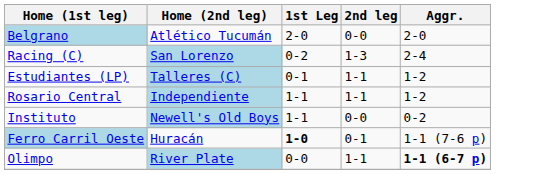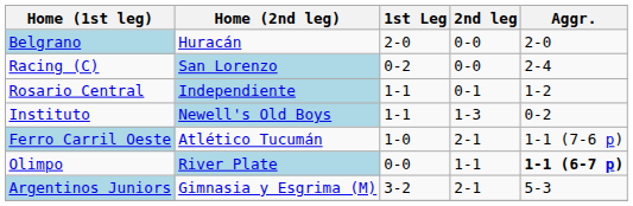Belgrano | Home (2nd leg): Atlético Tucumán -> Huracán
Racing (C) | 2nd leg: 1-3 -> 0-0
- row: Estudiantes (LP) | Talleres (C) | 0-1 | 1-1 | 1-2
Rosario Central | 2nd leg: 1-1 -> 0-1
Instituto | 2nd leg: 0-0 -> 1-3
Ferro Carril Oeste | Home (2nd leg): Huracán -> Atlético Tucumán
Ferro Carril Oeste | 1st Leg: bold -> normal
Ferro Carril Oeste | 2nd leg: 0-1 -> 2-1
+ row: Argentinos Juniors | Gimnasia y Esgrima (M) | 3-2 | 2-1 | 5-3
